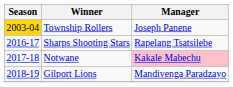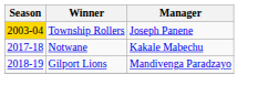- row: 2016-17 | Sharps Shooting Stars | Rapelang Tsatsilebe
Notwane | Manager: pink background -> no background
